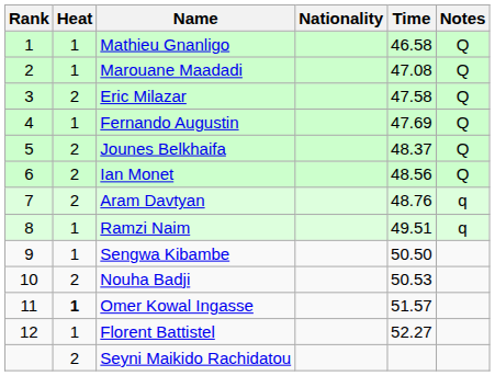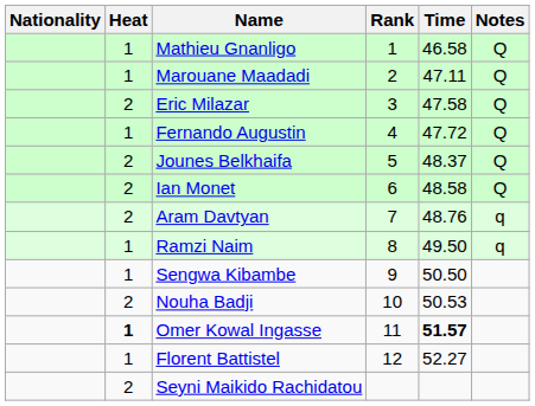columns swapped: Rank <-> Nationality
Marouane Maadadi | Time: 47.08 -> 47.11
Fernando Augustin | Time: 47.69 -> 47.72
Ian Monet | Time: 48.56 -> 48.58
Ramzi Naim | Time: 49.51 -> 49.50
Omer Kowal Ingasse | Time: normal -> bold
